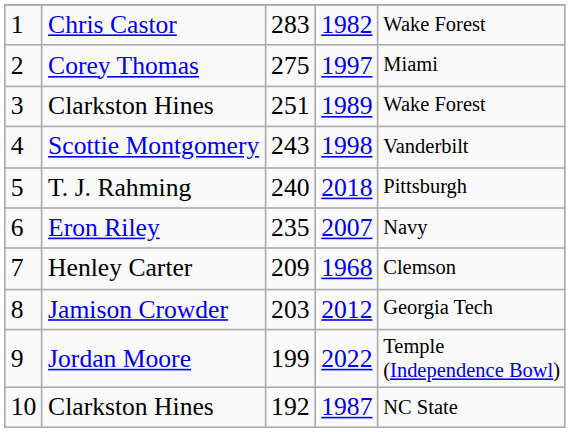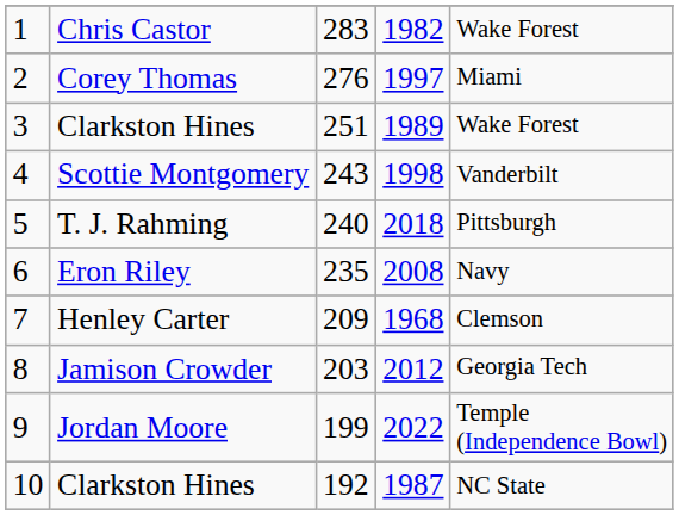Corey Thomas | column 3: 275 -> 276
Eron Riley | column 4: 2007 -> 2008
